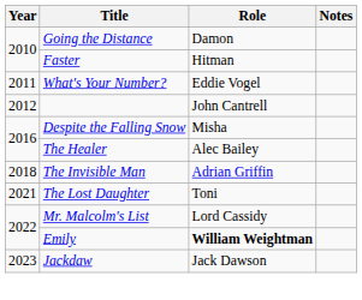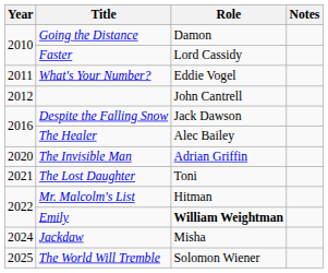Faster | Role: Hitman -> Lord Cassidy
Despite the Falling Snow | Role: Misha -> Jack Dawson
The Invisible Man | Year: 2018 -> 2020
Mr. Malcolm's List | Role: Lord Cassidy -> Hitman
Jackdaw | Year: 2023 -> 2024
Jackdaw | Role: Jack Dawson -> Misha
+ row: 2025 | The World Will Tremble | Solomon Wiener
